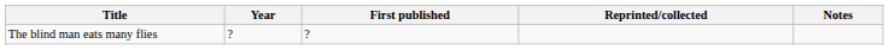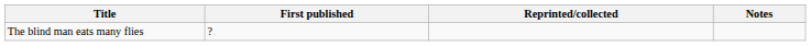- column: Year | ?
